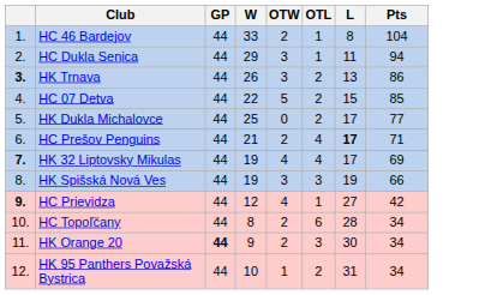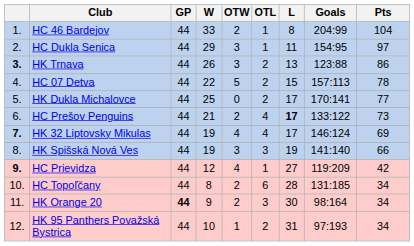+ column: Goals | 204:99 | 154:95 | 123:88 | 157:113 | 170:141 | 133:122 | 146:124 | 141:140 | 119:209 | 131:185 | 98:164 | 97:193
HC Dukla Senica | Pts: 94 -> 97
HC 07 Detva | Pts: 85 -> 78
HC Prešov Penguins | Pts: 71 -> 73
